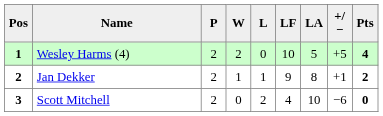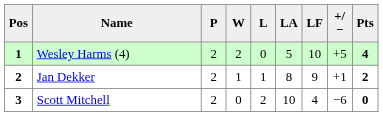columns swapped: LF <-> LA
